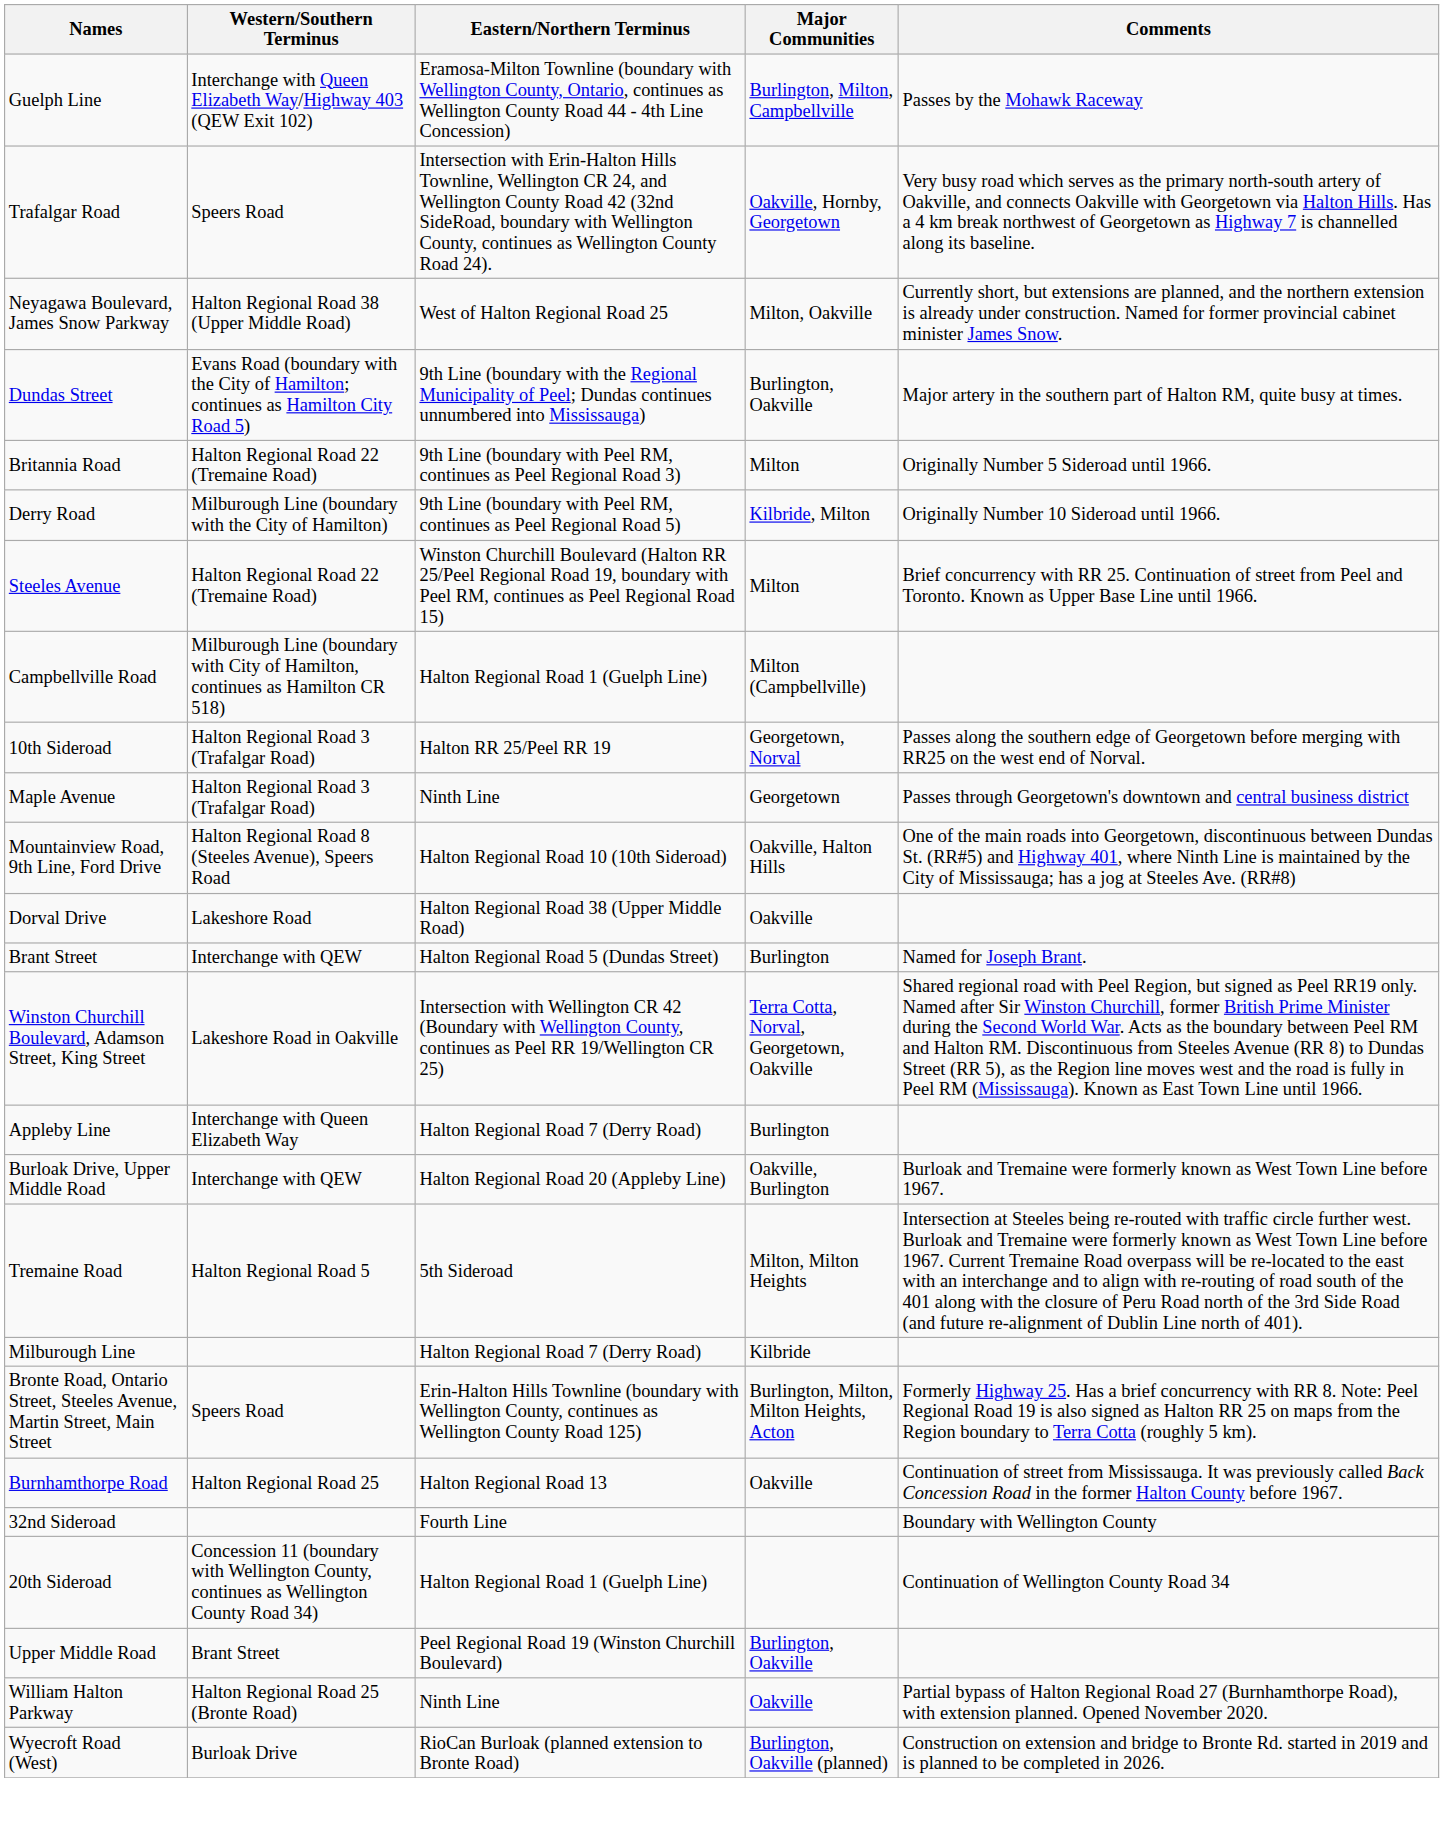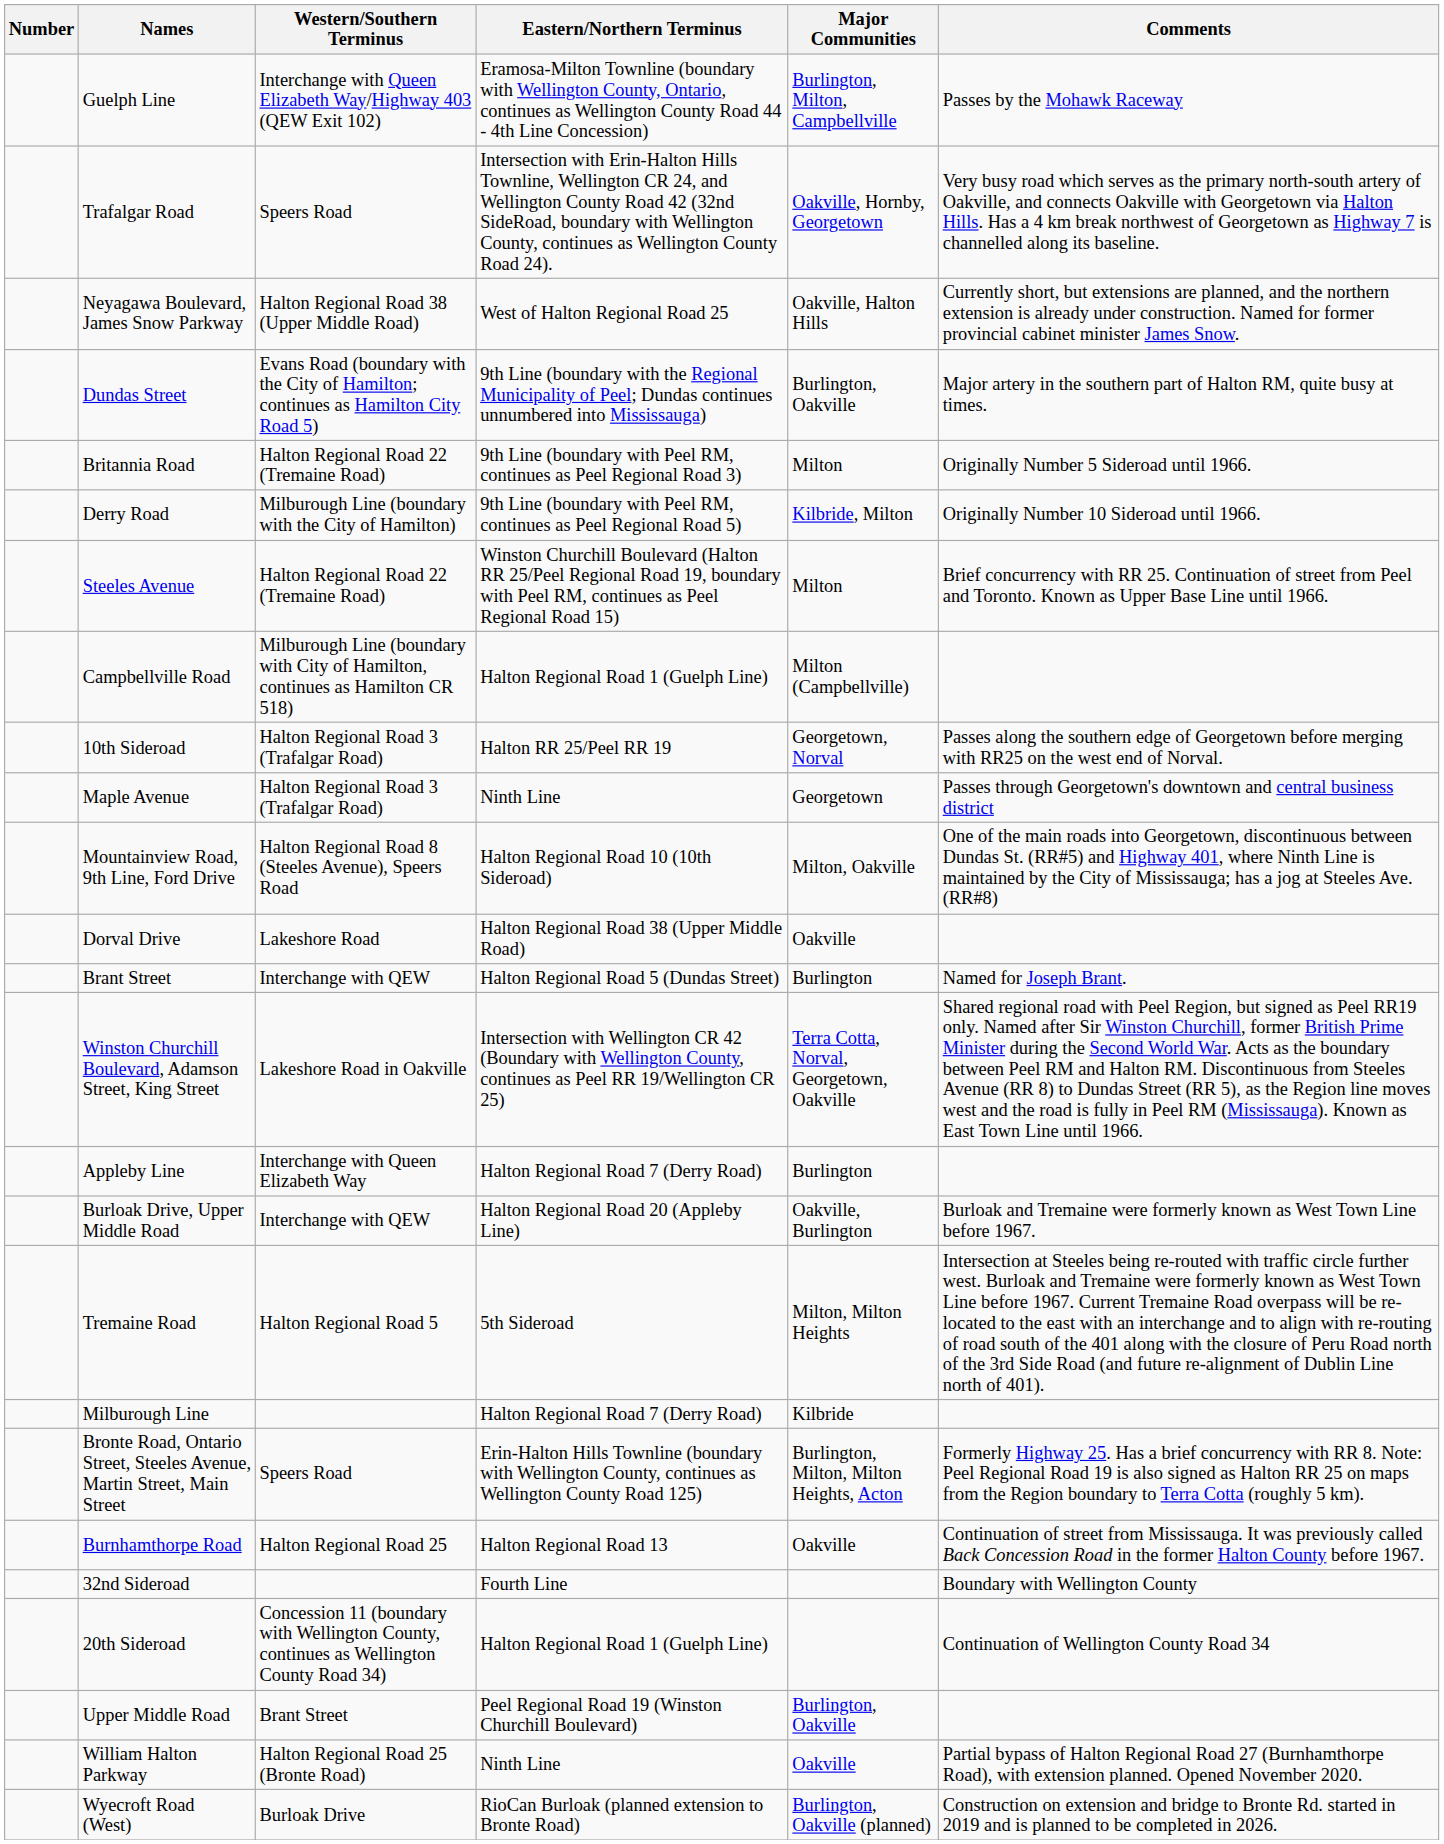+ column: Number
Neyagawa Boulevard, James Snow Parkway | Major Communities: Milton, Oakville -> Oakville, Halton Hills
Mountainview Road, 9th Line, Ford Drive | Major Communities: Oakville, Halton Hills -> Milton, Oakville
